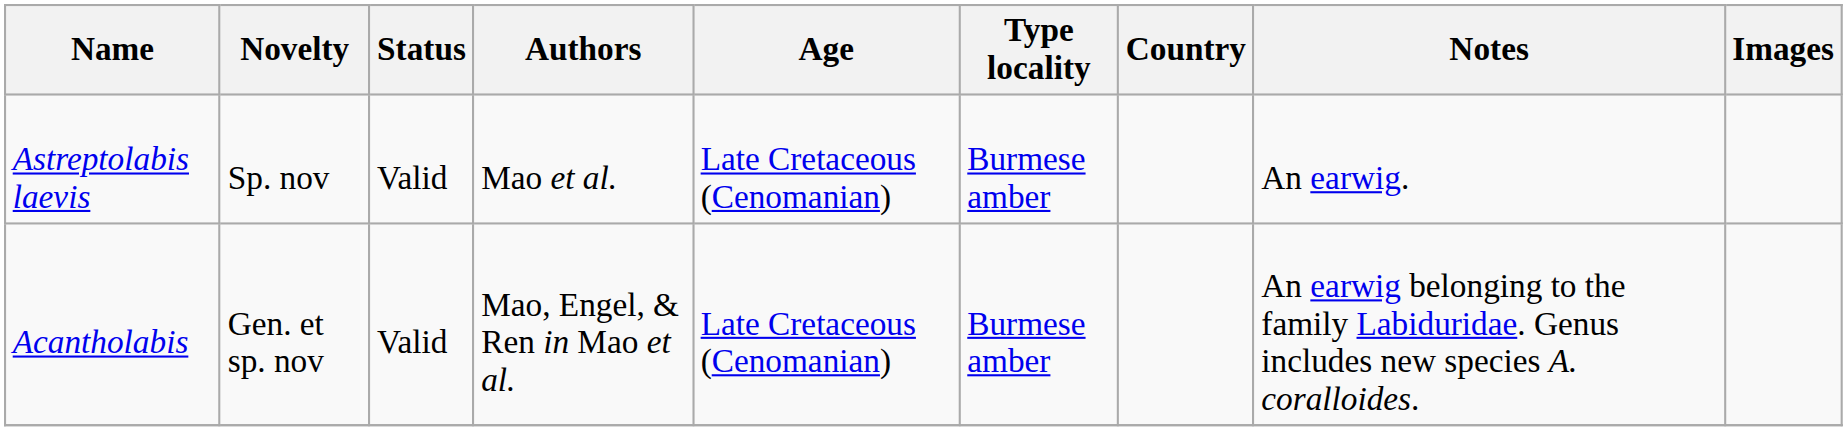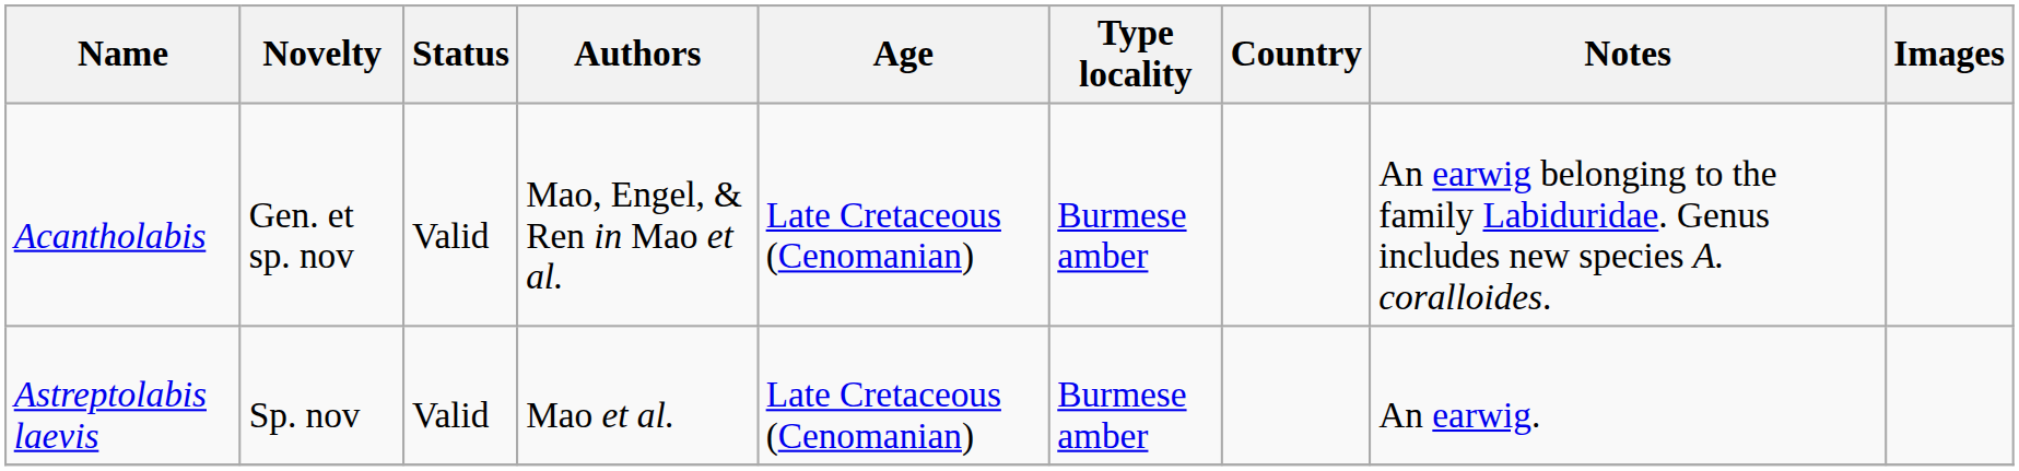rows swapped: Acantholabis <-> Astreptolabis laevis
